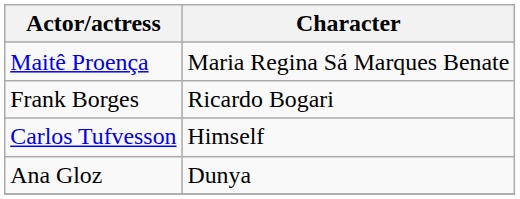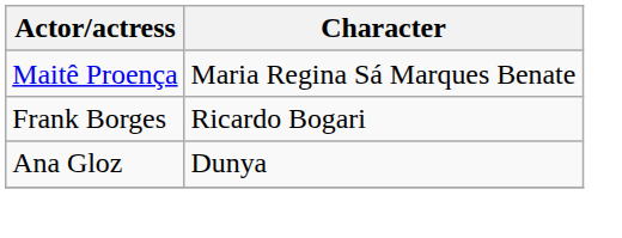- row: Carlos Tufvesson | Himself
